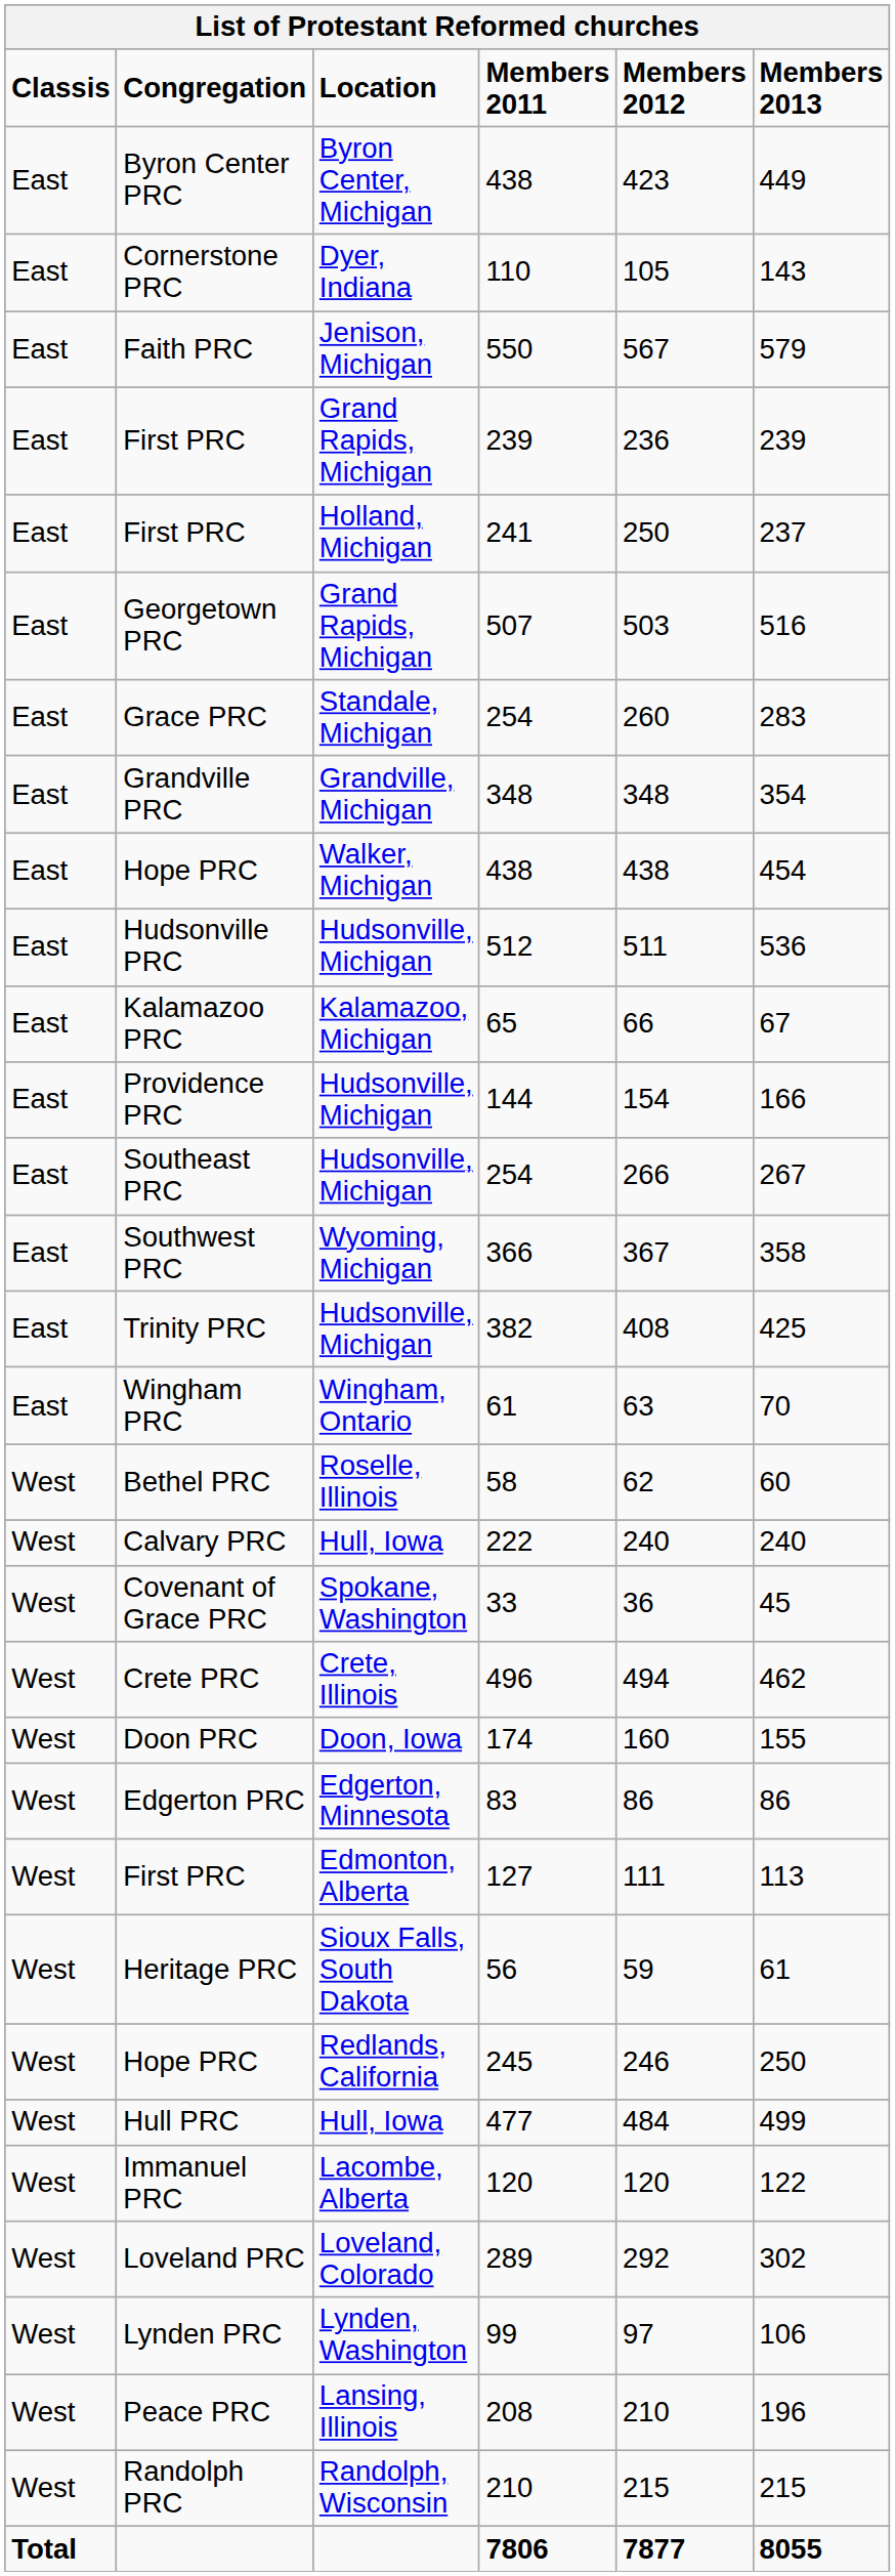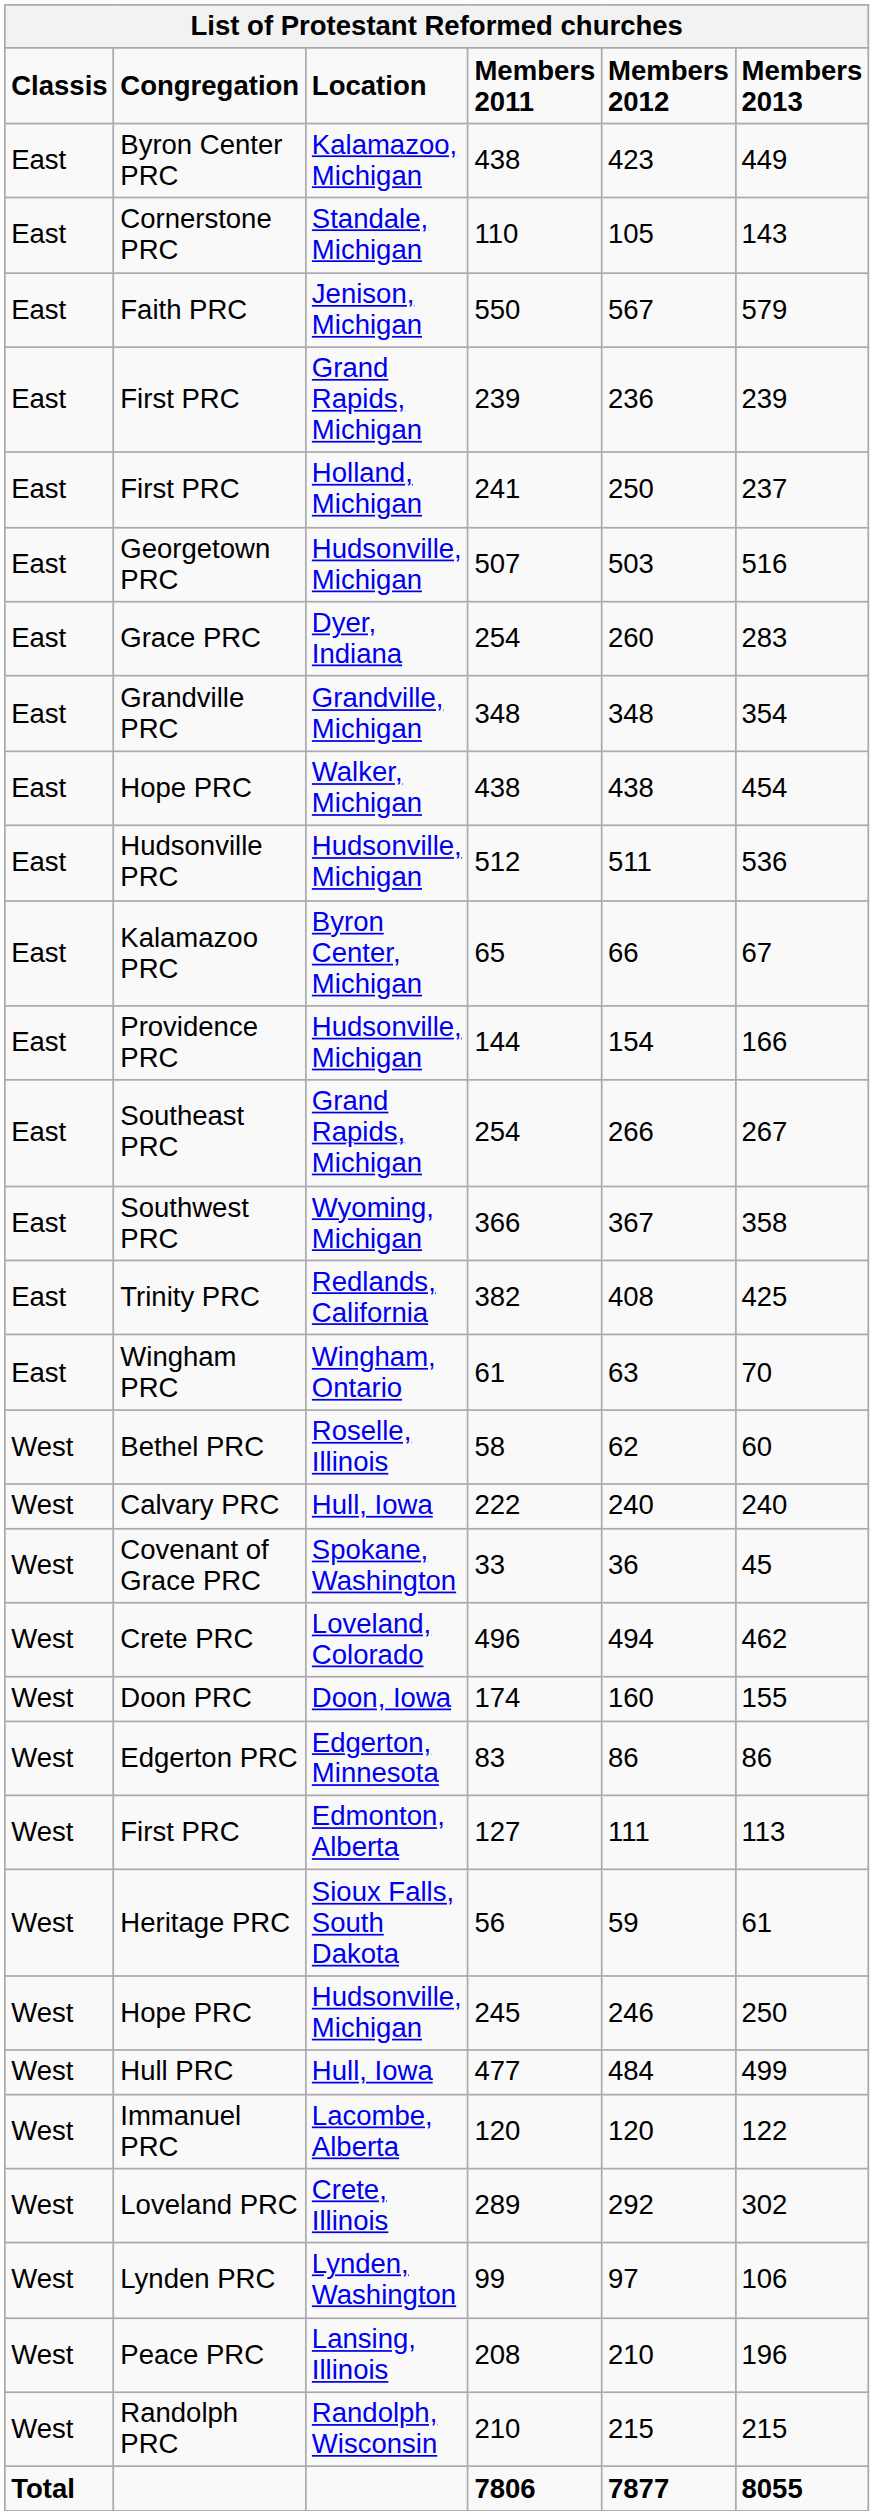Byron Center PRC | Location: Byron Center, Michigan -> Kalamazoo, Michigan
Cornerstone PRC | Location: Dyer, Indiana -> Standale, Michigan
Georgetown PRC | Location: Grand Rapids, Michigan -> Hudsonville, Michigan
Grace PRC | Location: Standale, Michigan -> Dyer, Indiana
Kalamazoo PRC | Location: Kalamazoo, Michigan -> Byron Center, Michigan
Southeast PRC | Location: Hudsonville, Michigan -> Grand Rapids, Michigan
Trinity PRC | Location: Hudsonville, Michigan -> Redlands, California
Crete PRC | Location: Crete, Illinois -> Loveland, Colorado
Hope PRC / 245 | Location: Redlands, California -> Hudsonville, Michigan
Loveland PRC | Location: Loveland, Colorado -> Crete, Illinois
